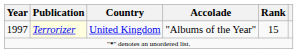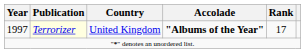1997 | Accolade: normal -> bold
1997 | Rank: 15 -> 17
